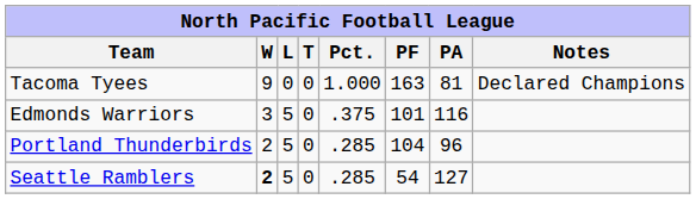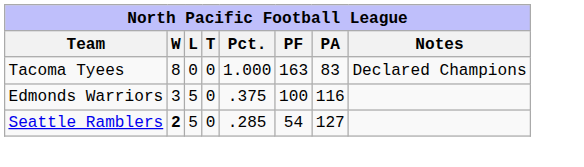Tacoma Tyees | W: 9 -> 8
Tacoma Tyees | PA: 81 -> 83
Edmonds Warriors | PF: 101 -> 100
- row: Portland Thunderbirds | 2 | 5 | 0 | .285 | 104 | 96
